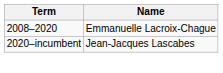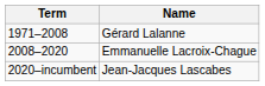+ row: 1971–2008 | Gérard Lalanne
